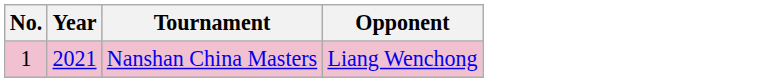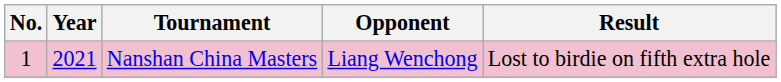+ column: Result | Lost to birdie on fifth extra hole
